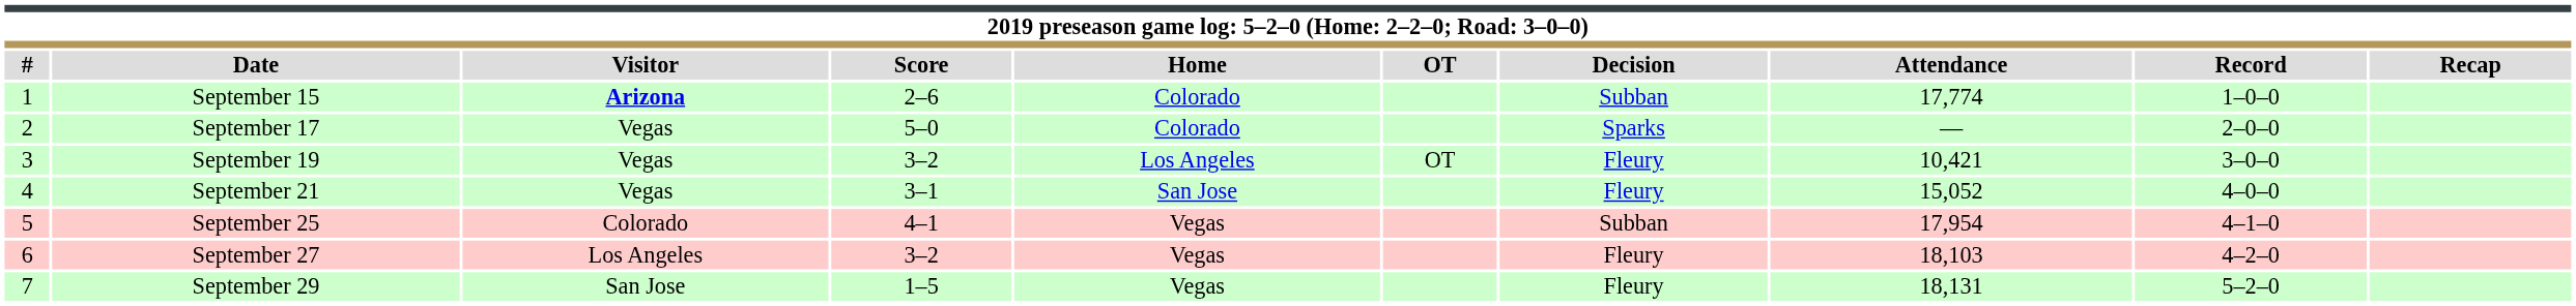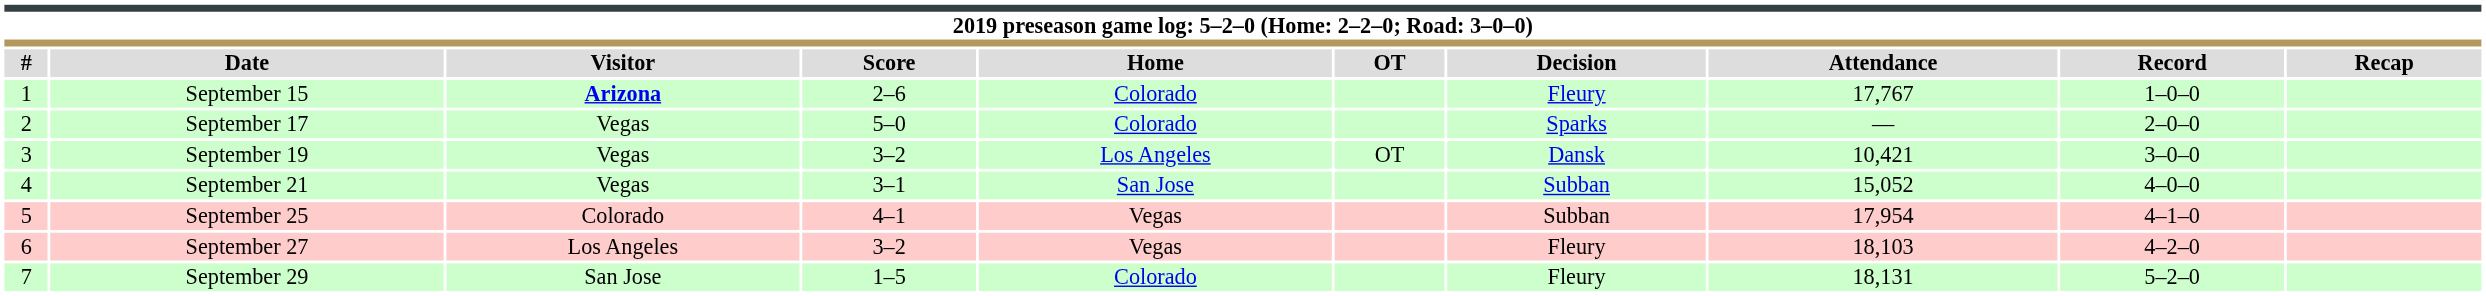September 15 | Decision: Subban -> Fleury
September 15 | Attendance: 17,774 -> 17,767
September 19 | Decision: Fleury -> Dansk
September 21 | Decision: Fleury -> Subban
September 29 | Home: Vegas -> Colorado
